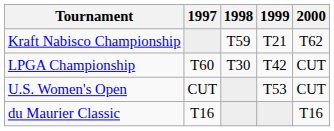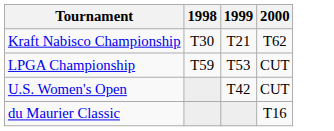- column: 1997 | T60 | CUT | T16
Kraft Nabisco Championship | 1998: T59 -> T30
LPGA Championship | 1998: T30 -> T59
LPGA Championship | 1999: T42 -> T53
U.S. Women's Open | 1999: T53 -> T42
